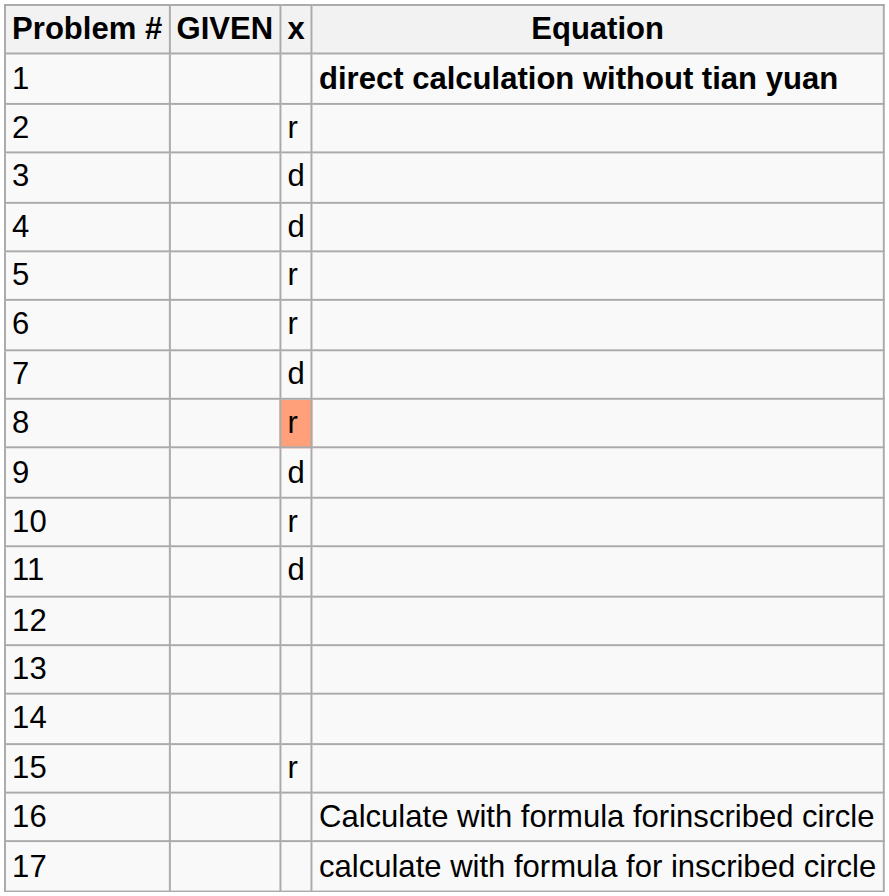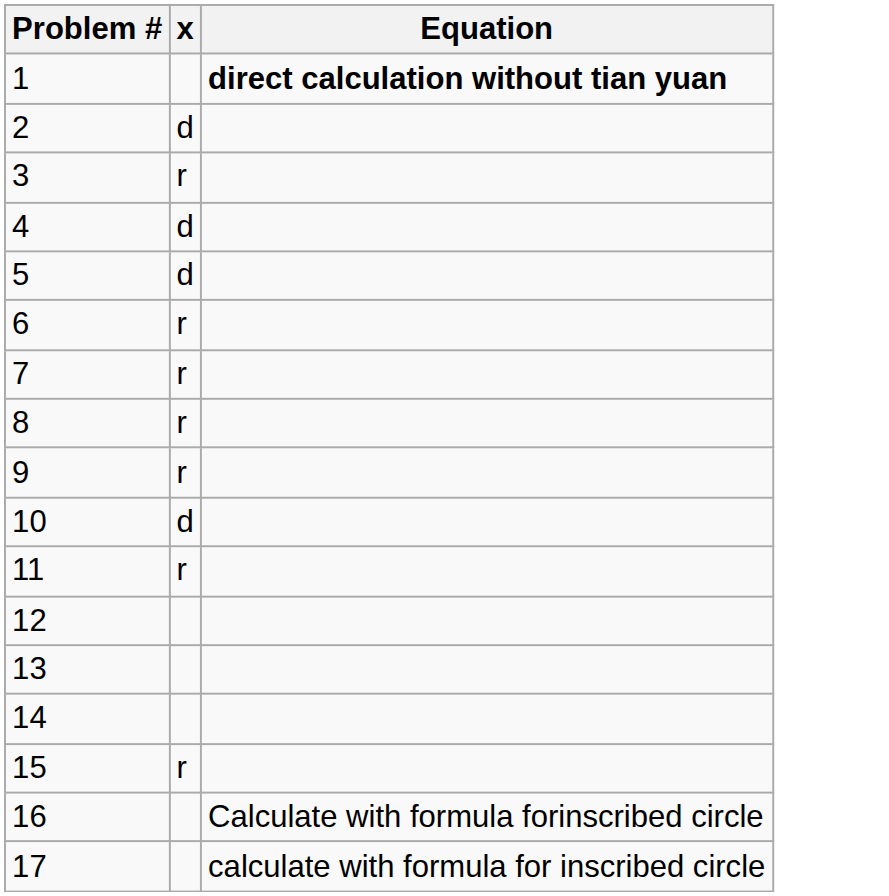- column: GIVEN
2 | x: r -> d
3 | x: d -> r
5 | x: r -> d
7 | x: d -> r
8 | x: lightsalmon background -> no background
9 | x: d -> r
10 | x: r -> d
11 | x: d -> r
